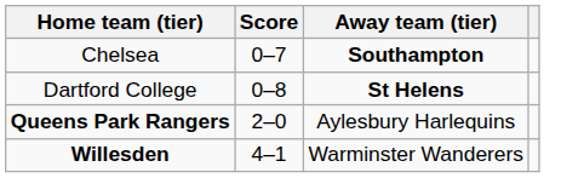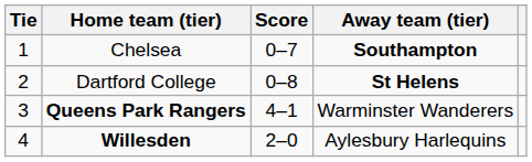+ column: Tie | 1 | 2 | 3 | 4
Queens Park Rangers | Score: 2–0 -> 4–1
Queens Park Rangers | Away team (tier): Aylesbury Harlequins -> Warminster Wanderers
Willesden | Score: 4–1 -> 2–0
Willesden | Away team (tier): Warminster Wanderers -> Aylesbury Harlequins
